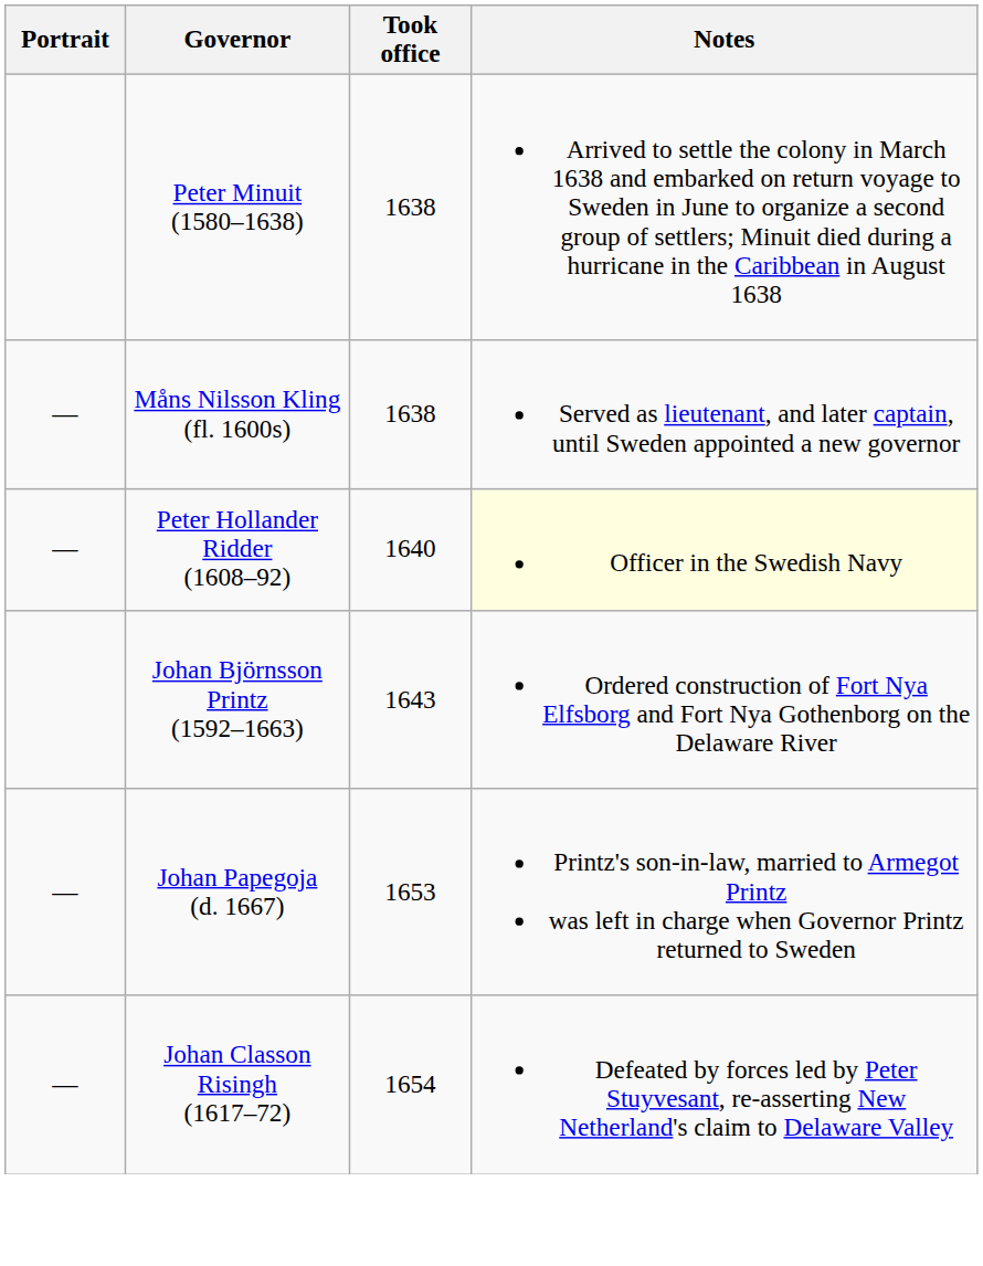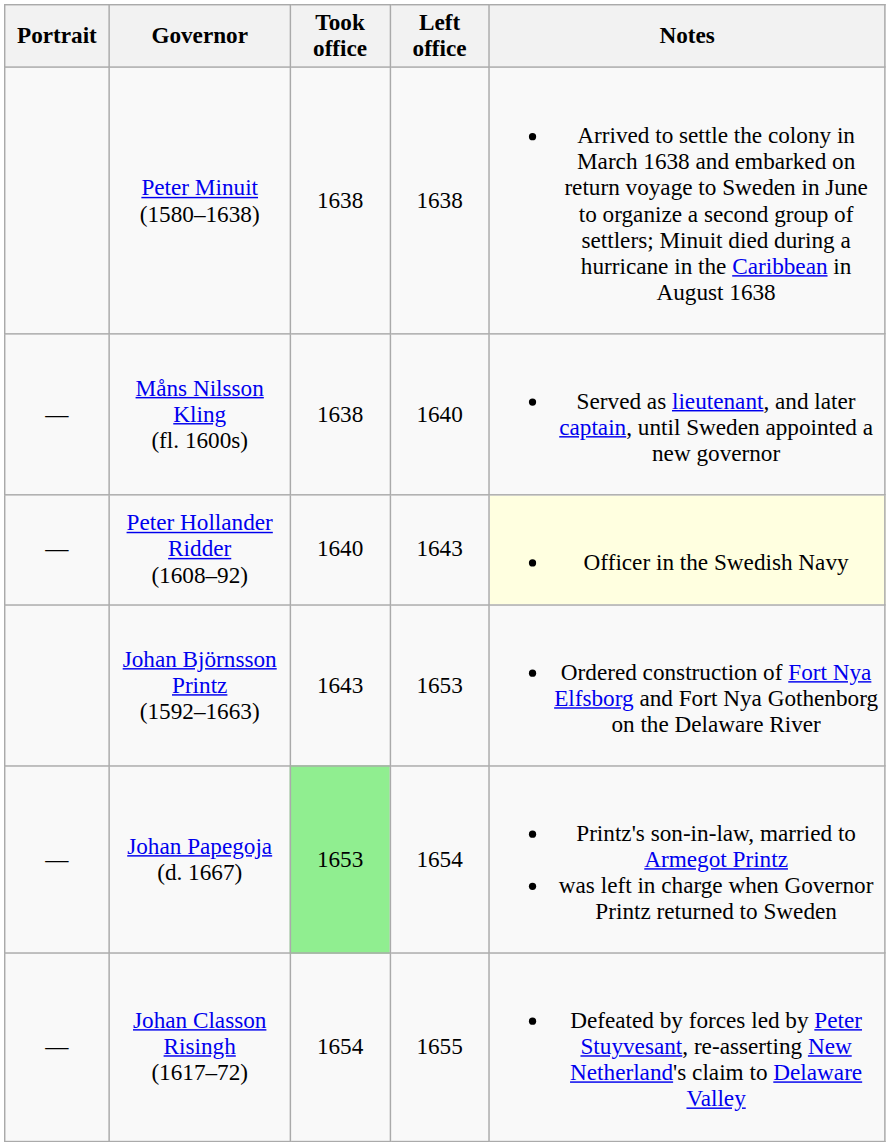+ column: Left office | 1638 | 1640 | 1643 | 1653 | 1654 | 1655
Johan Papegoja (d. 1667) | Took office: no background -> lightgreen background
